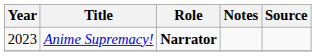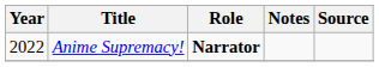Anime Supremacy! | Year: 2023 -> 2022
